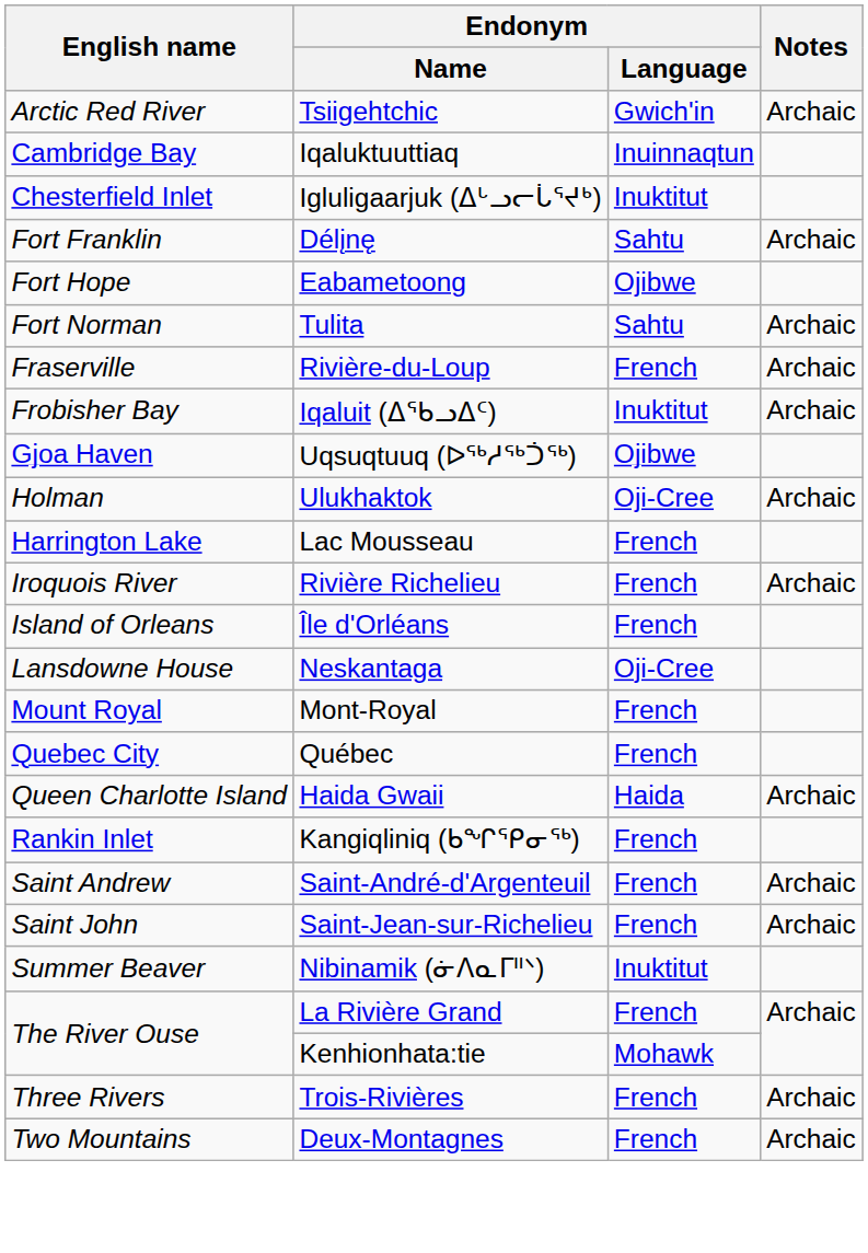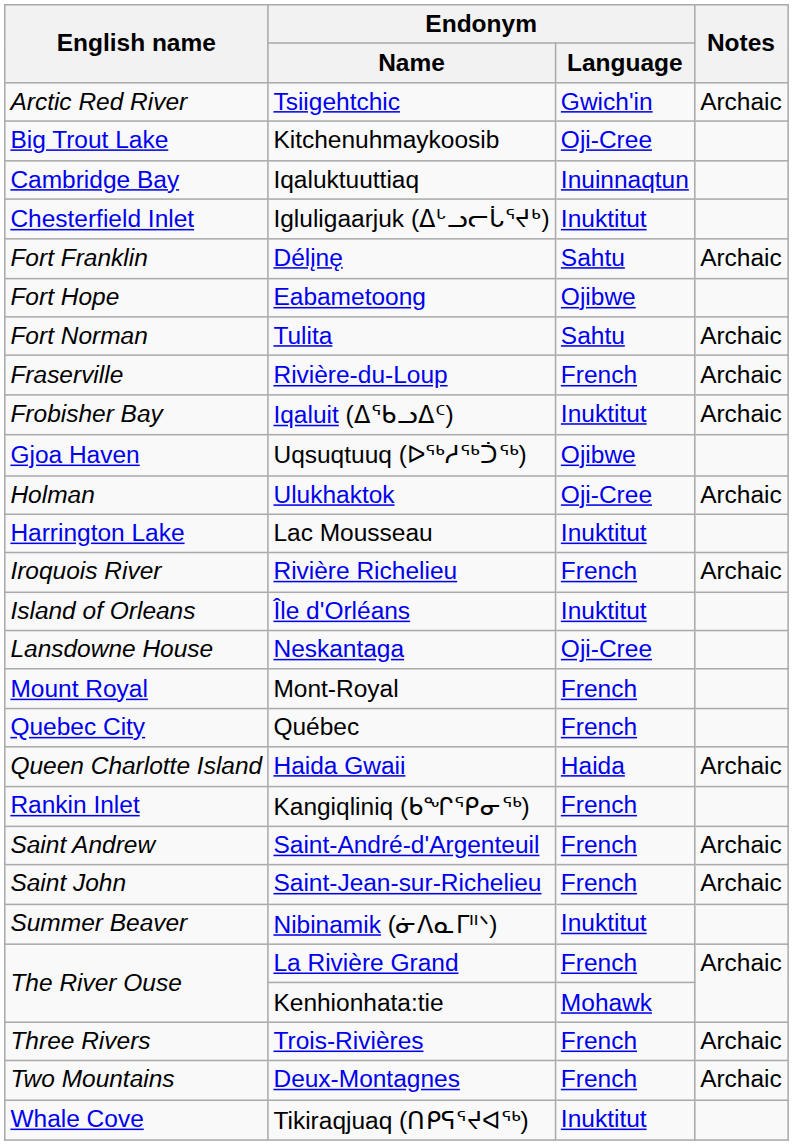+ row: Big Trout Lake | Kitchenuhmaykoosib | Oji-Cree
Lac Mousseau | Endonym / Language: French -> Inuktitut
Île d'Orléans | Endonym / Language: French -> Inuktitut
+ row: Whale Cove | Tikiraqjuaq (ᑎᑭᕋᕐᔪᐊᖅ) | Inuktitut
